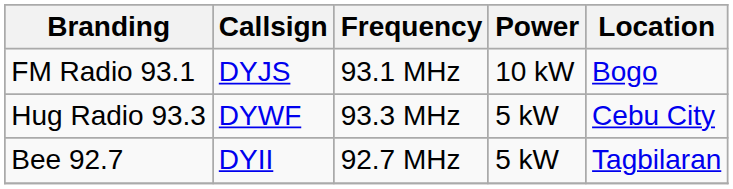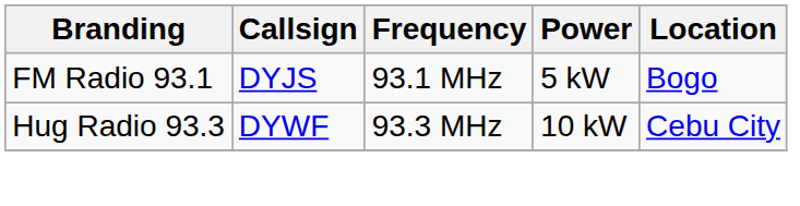FM Radio 93.1 | Power: 10 kW -> 5 kW
Hug Radio 93.3 | Power: 5 kW -> 10 kW
- row: Bee 92.7 | DYII | 92.7 MHz | 5 kW | Tagbilaran
